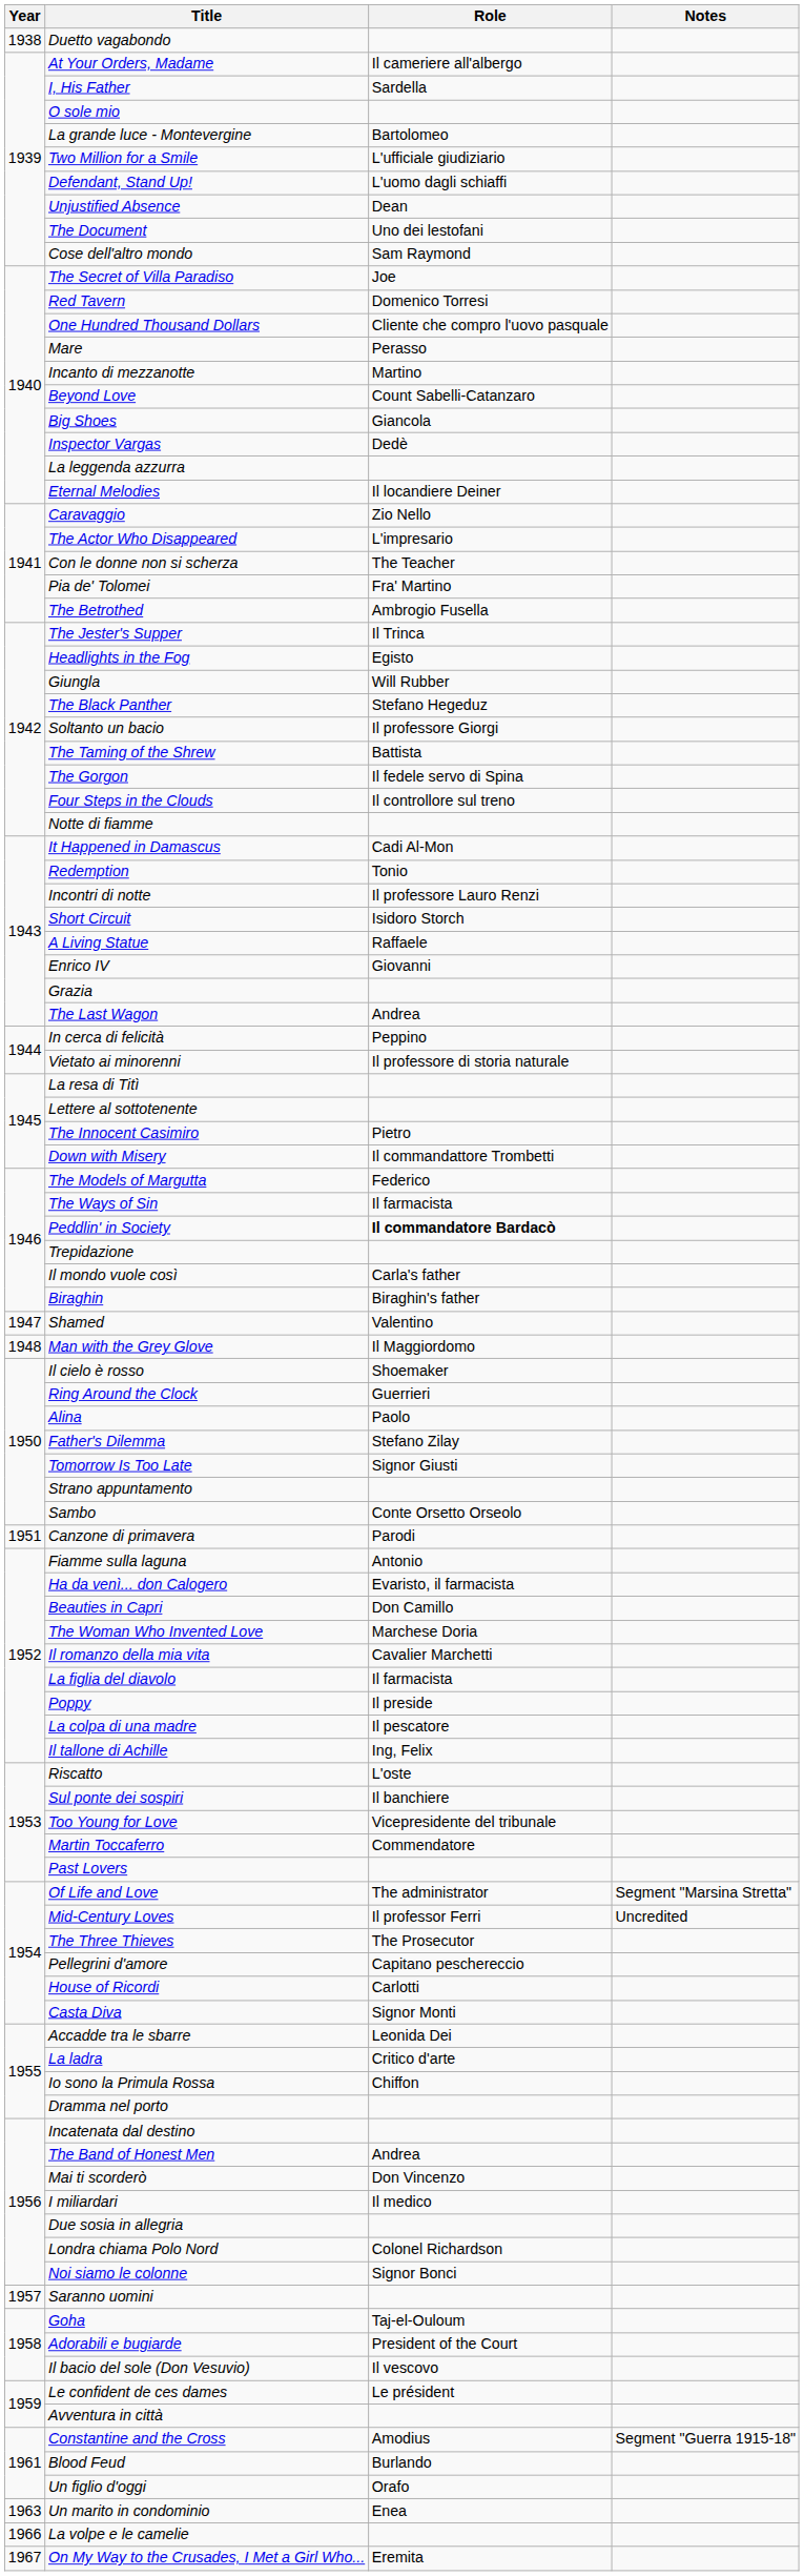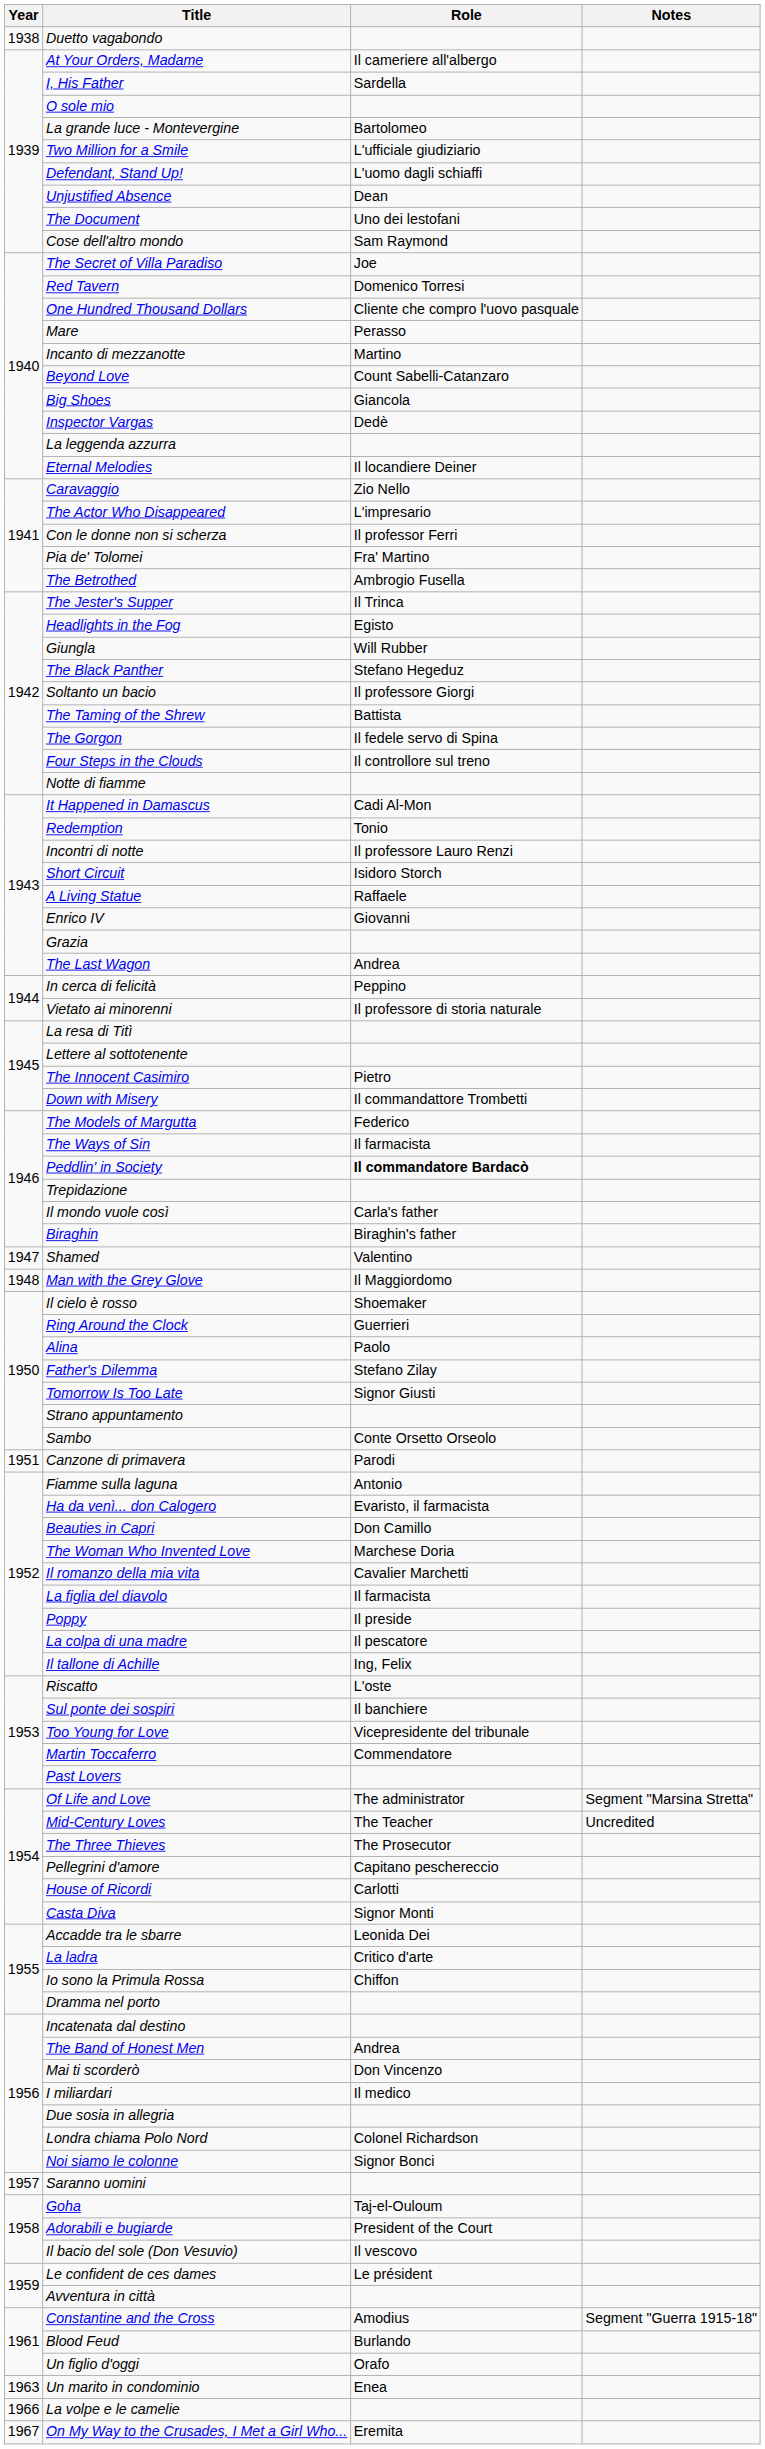Con le donne non si scherza | Role: The Teacher -> Il professor Ferri
Mid-Century Loves | Role: Il professor Ferri -> The Teacher
